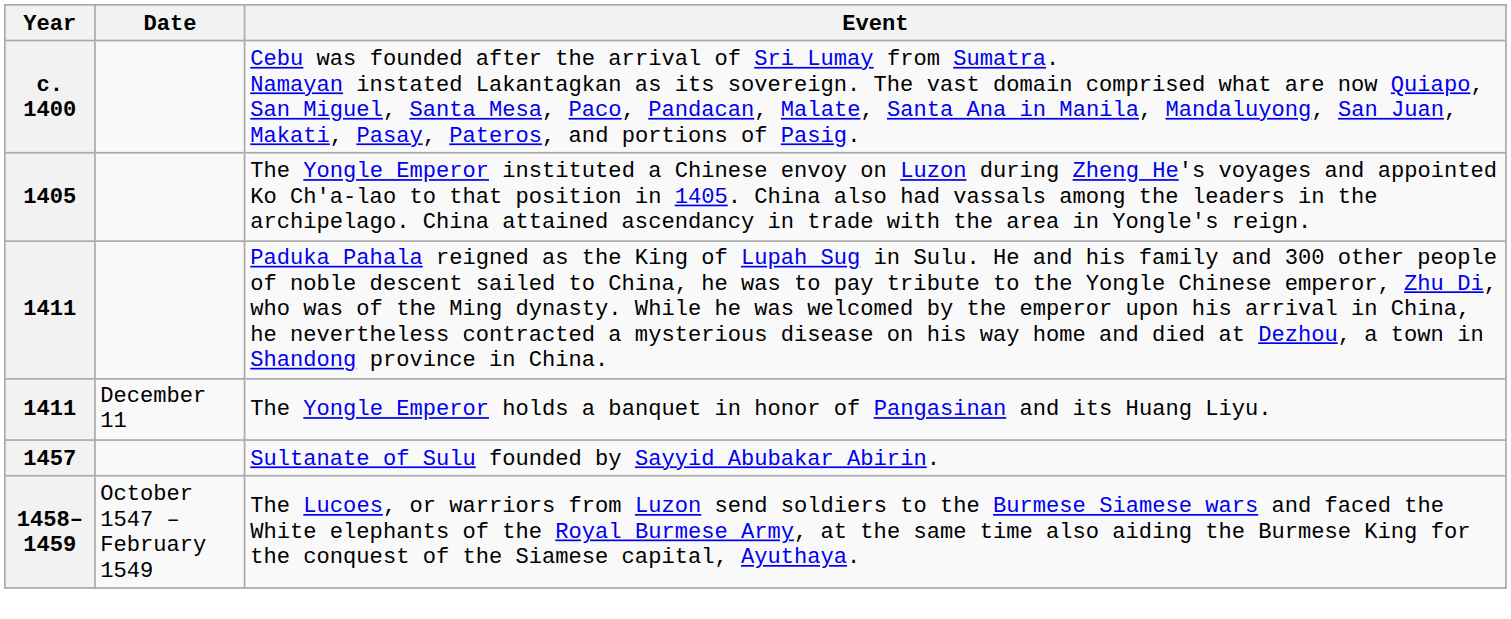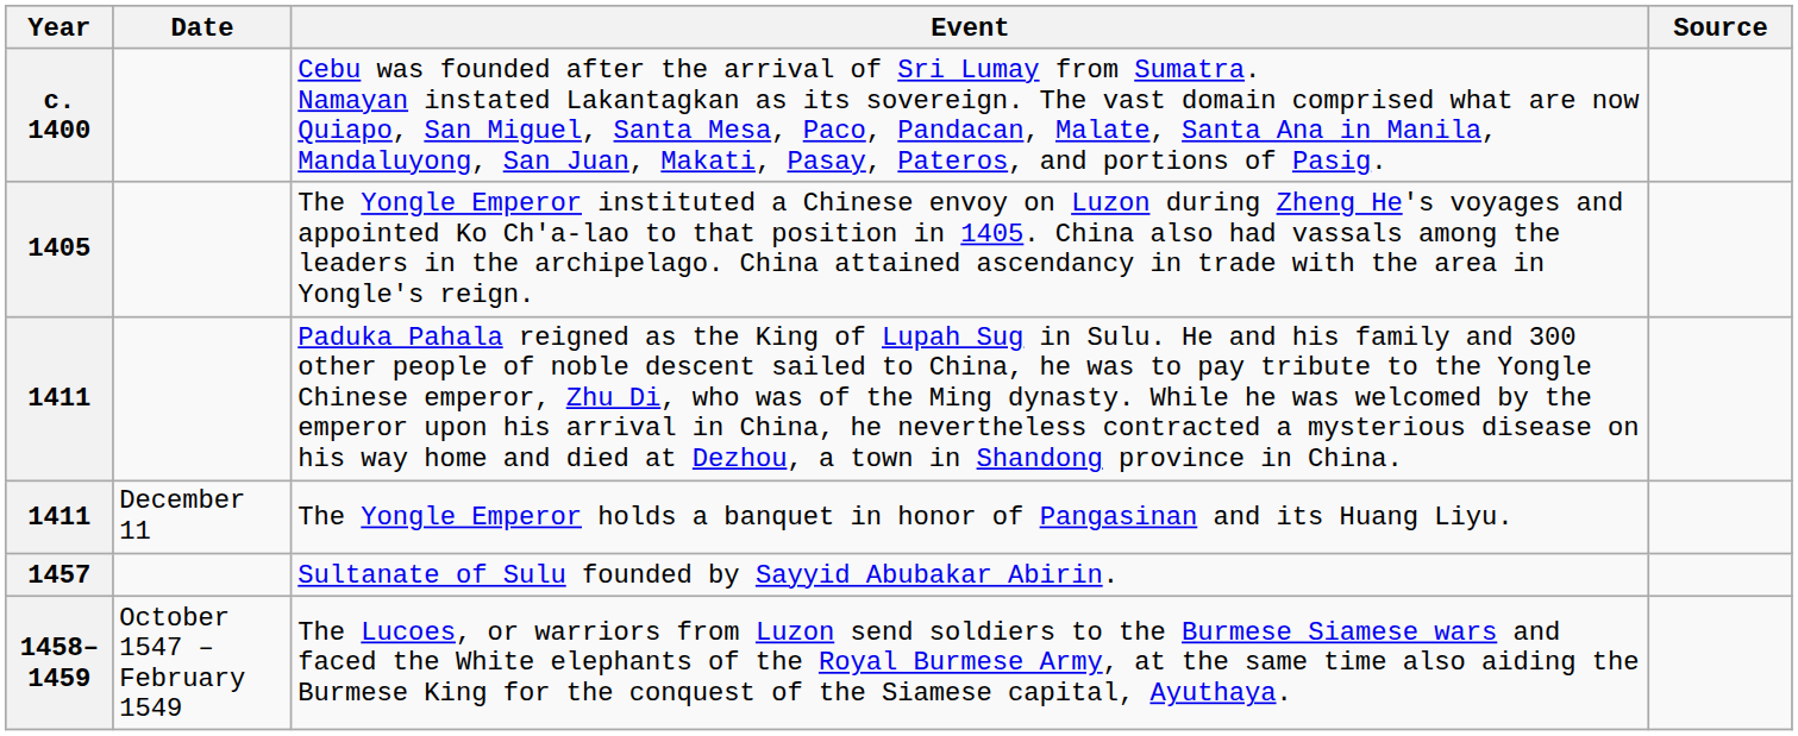+ column: Source
